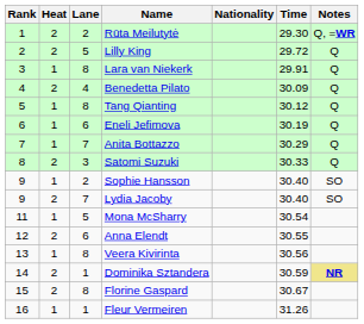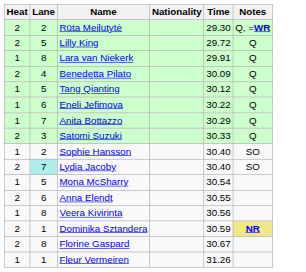- column: Rank | 1 | 2 | 3 | 4 | 5 | 6 | 7 | 8 | 9 | 9 | 11 | 12 | 13 | 14 | 15 | 16
Tang Qianting | Lane: 8 -> 5
Eneli Jefimova | Time: 30.19 -> 30.22
Lydia Jacoby | Lane: no background -> paleturquoise background
